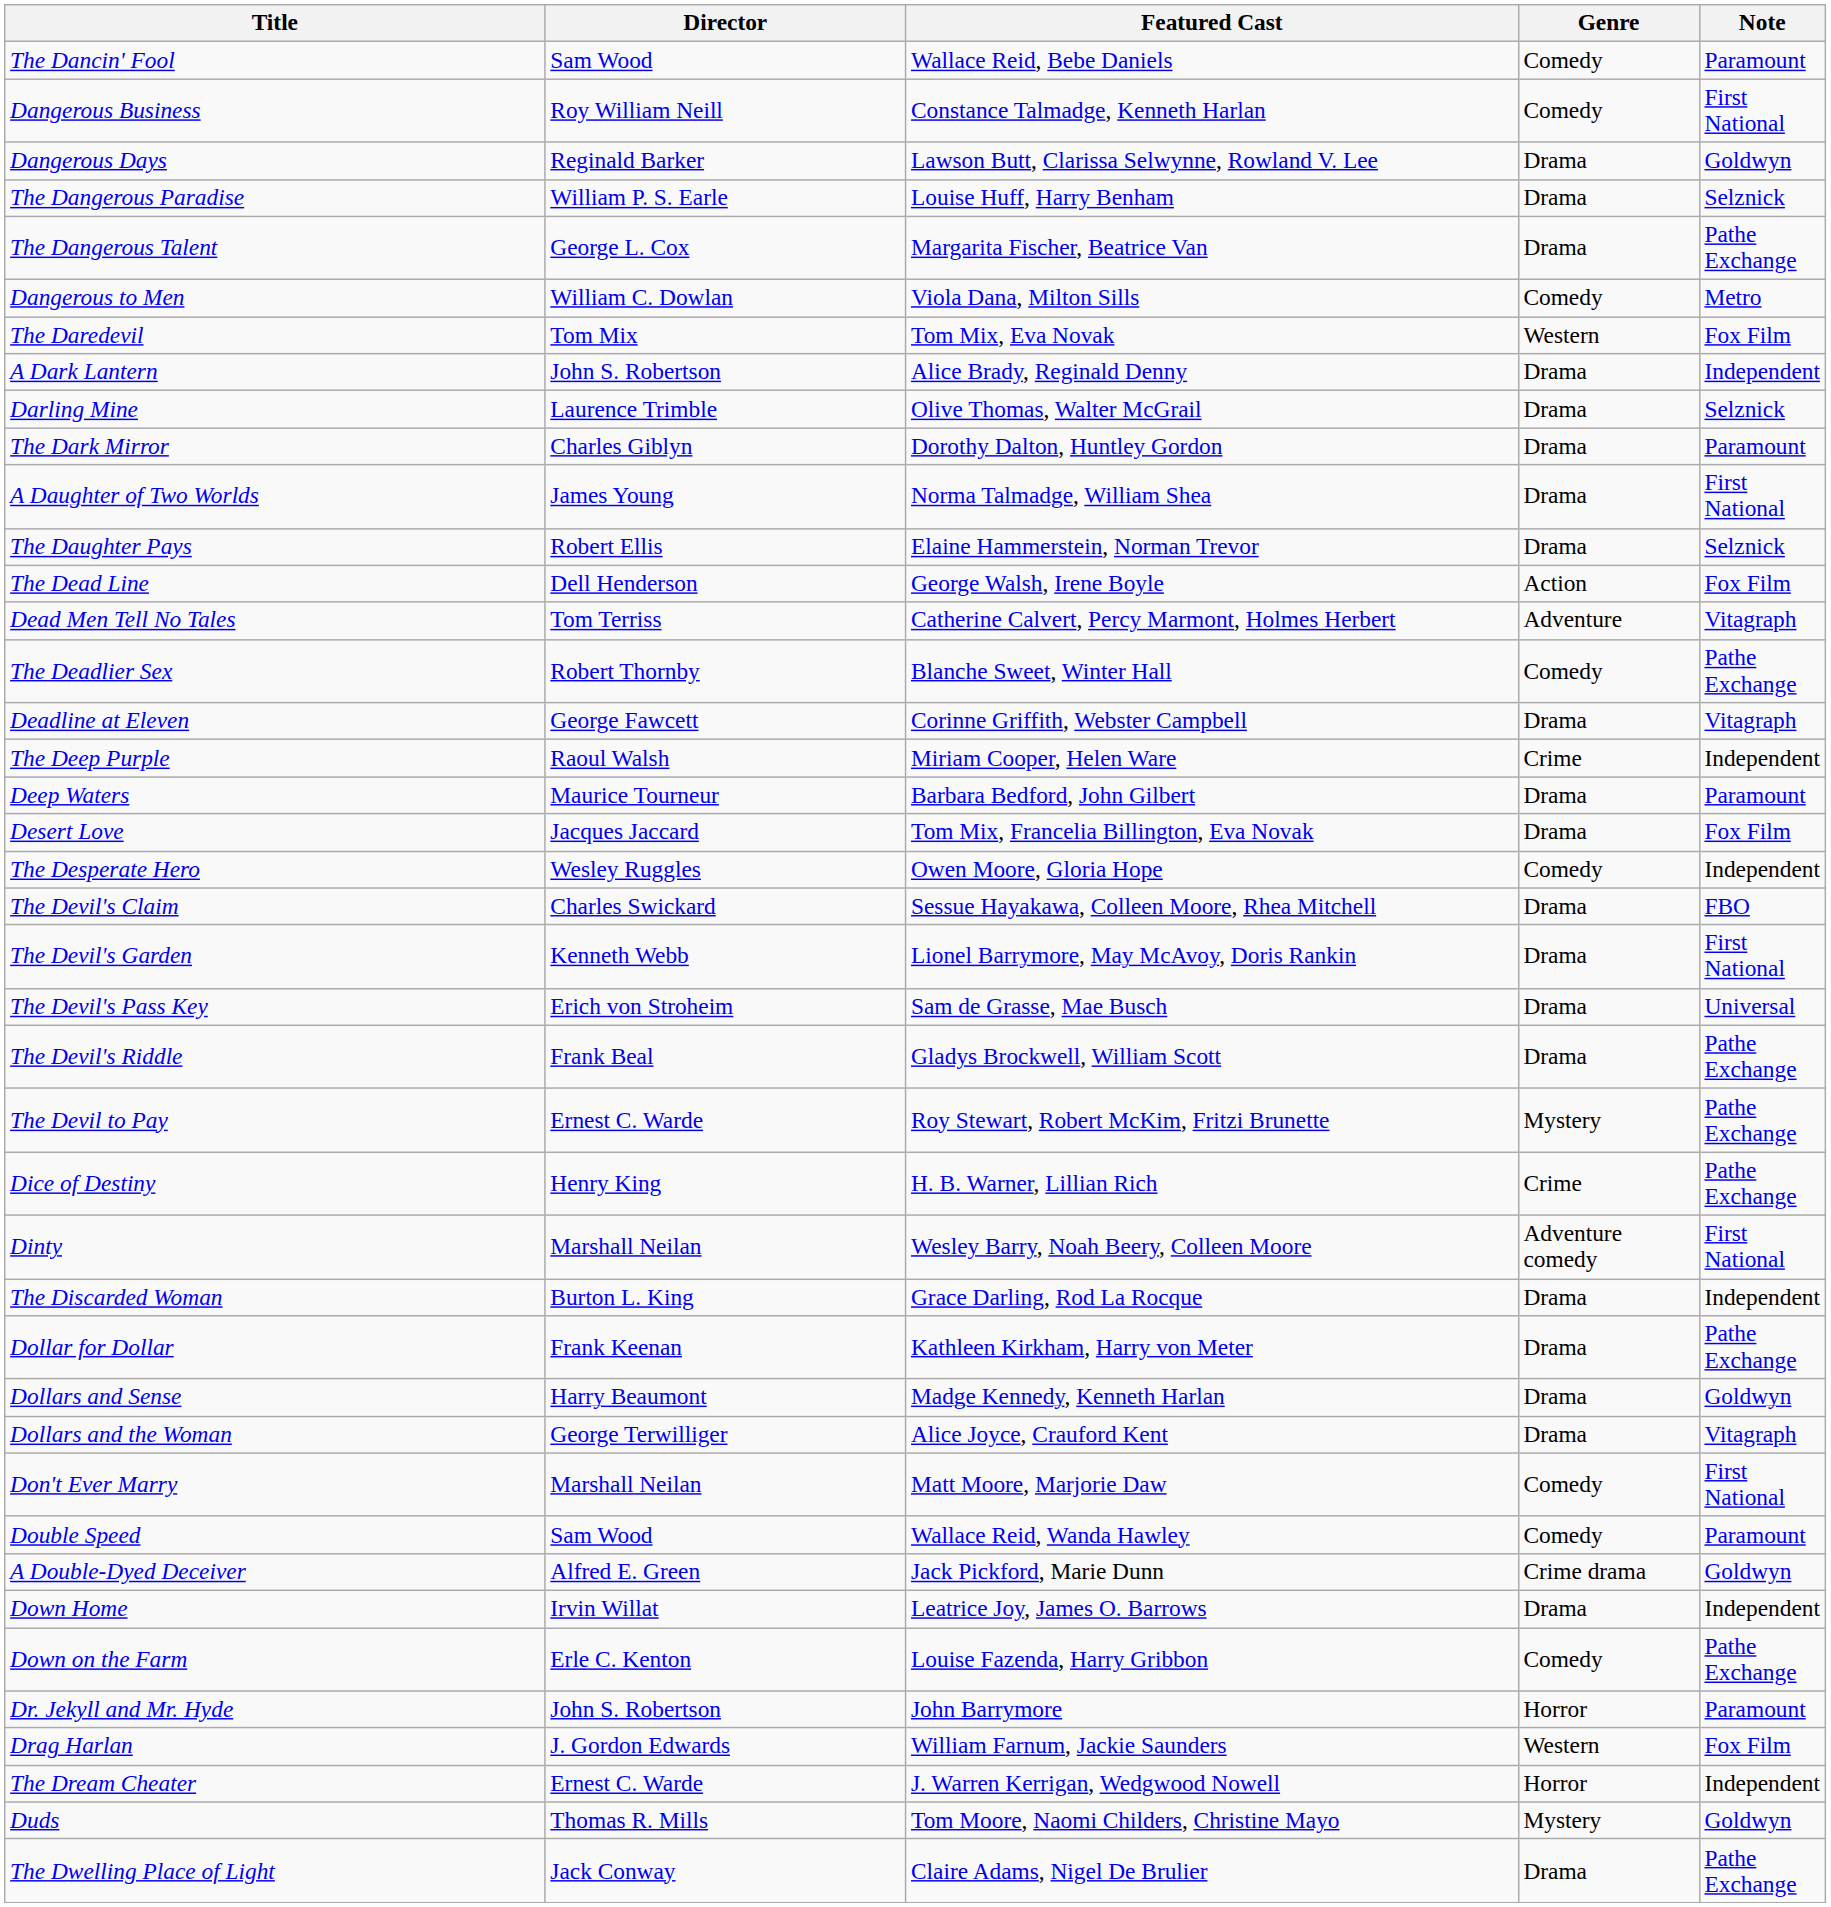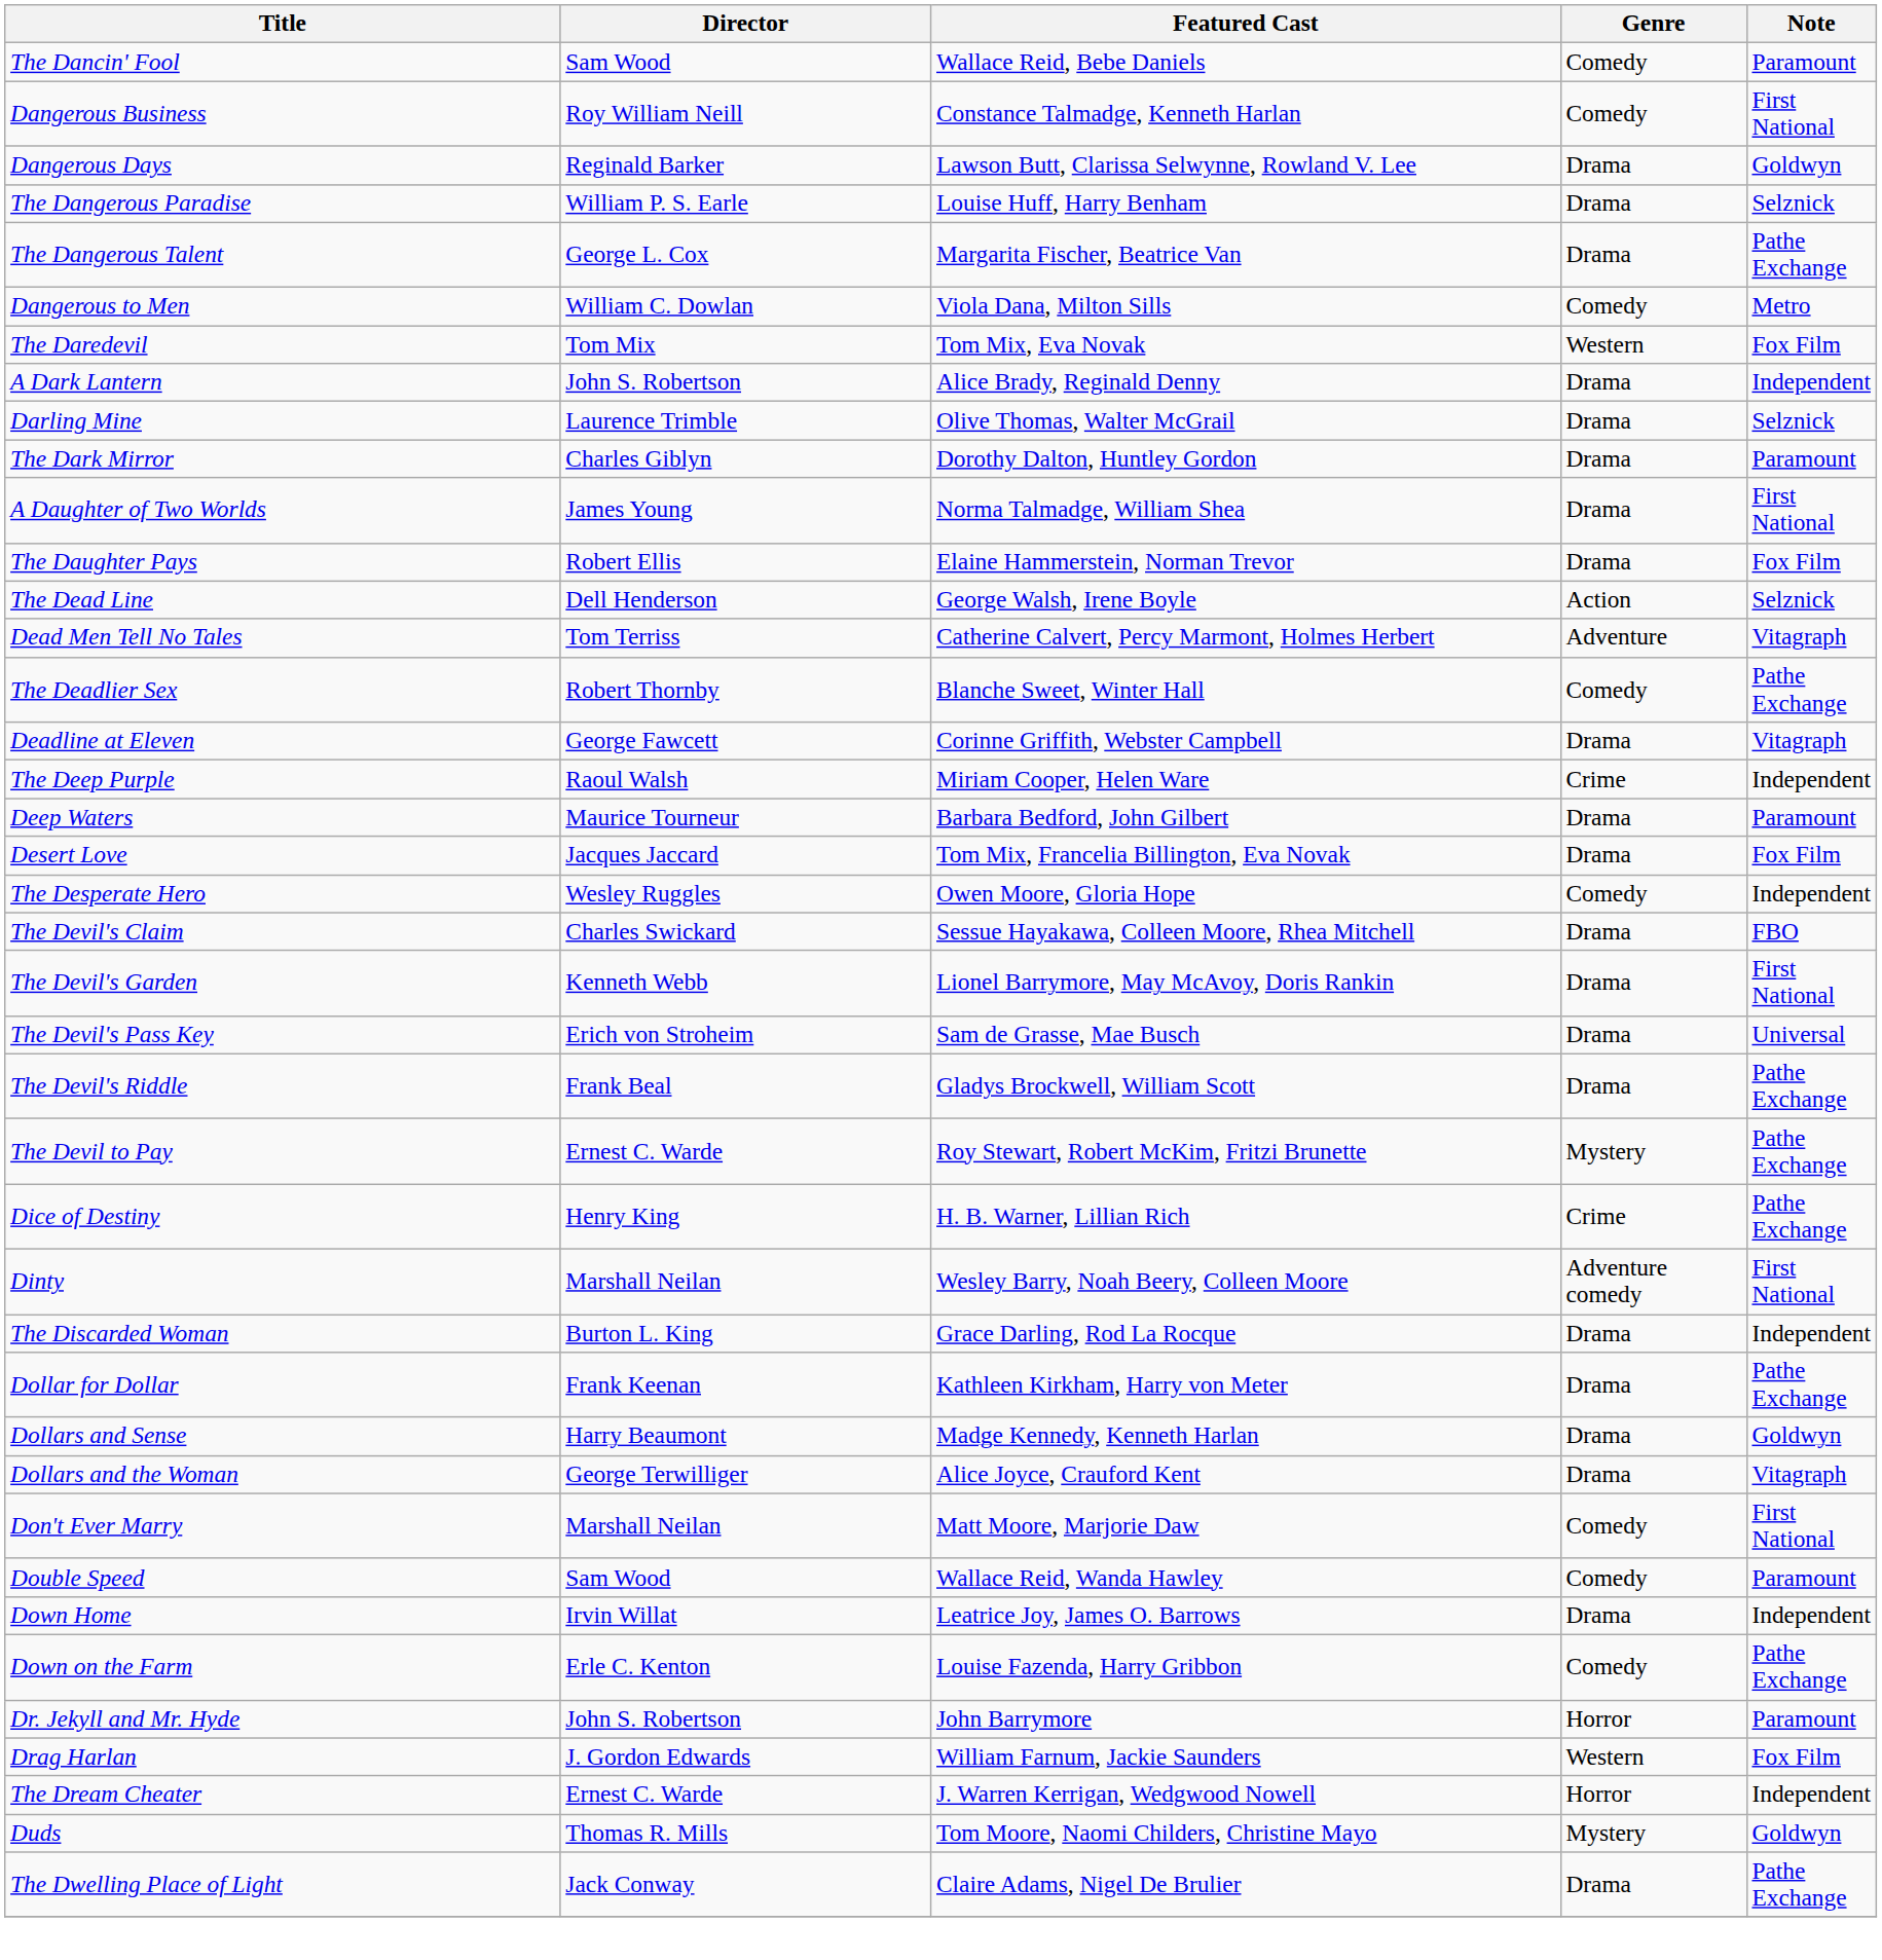The Daughter Pays | Note: Selznick -> Fox Film
The Dead Line | Note: Fox Film -> Selznick
- row: A Double-Dyed Deceiver | Alfred E. Green | Jack Pickford, Marie Dunn | Crime drama | Goldwyn
